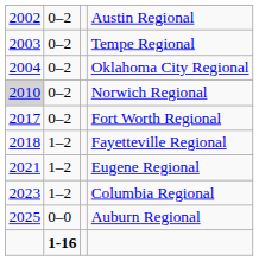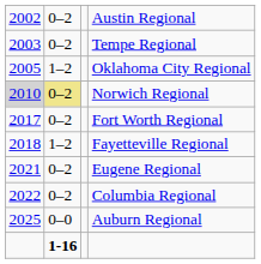Oklahoma City Regional | column 1: 2004 -> 2005
Oklahoma City Regional | column 2: 0–2 -> 1–2
Norwich Regional | column 2: no background -> khaki background
Eugene Regional | column 2: 1–2 -> 0–2
Columbia Regional | column 1: 2023 -> 2022
Columbia Regional | column 2: 1–2 -> 0–2
